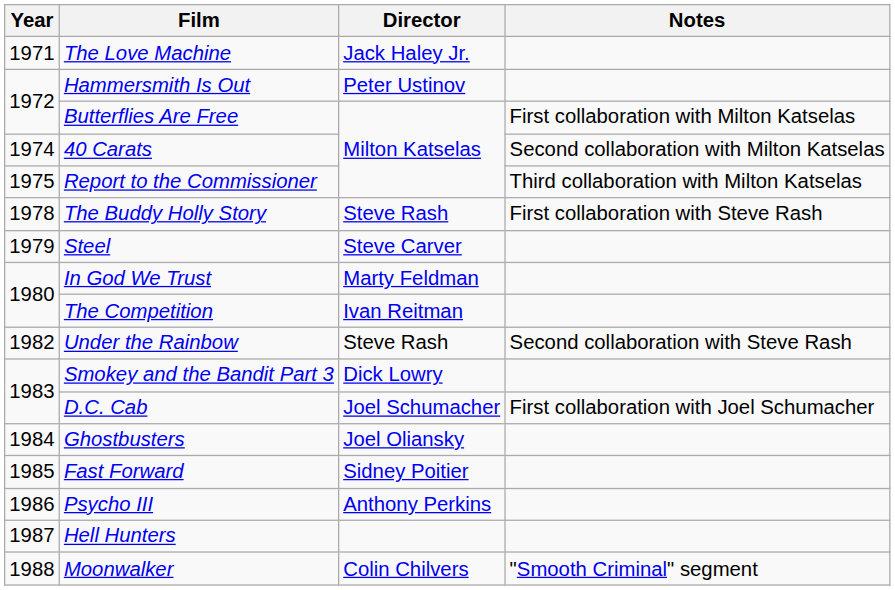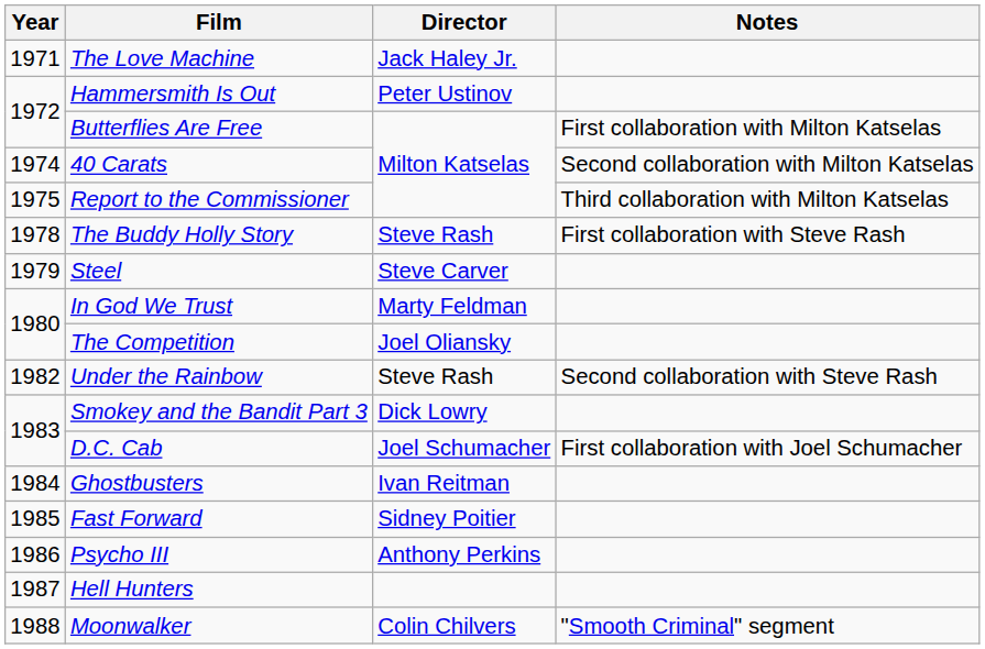The Competition | Director: Ivan Reitman -> Joel Oliansky
Ghostbusters | Director: Joel Oliansky -> Ivan Reitman
